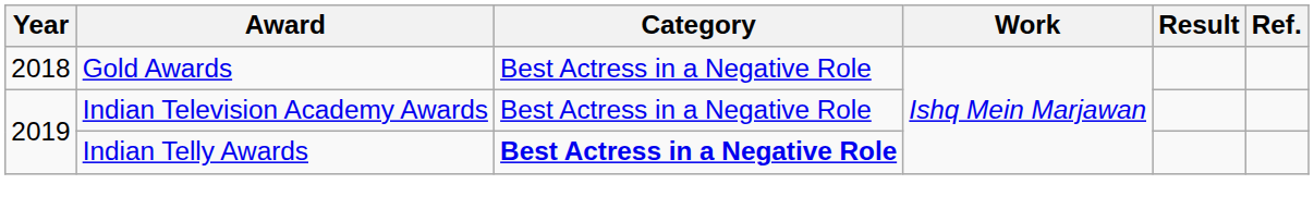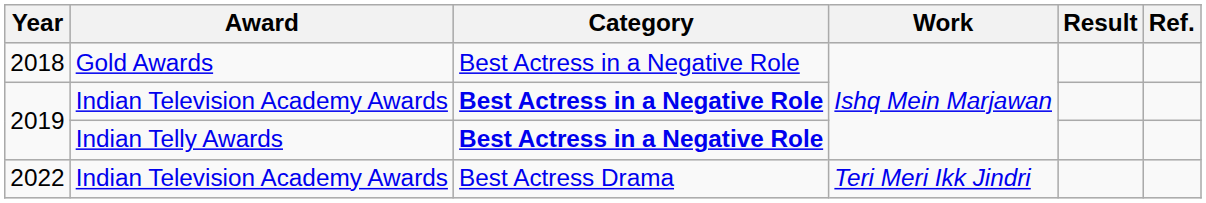2019 / Indian Television Academy Awards | Category: normal -> bold
+ row: 2022 | Indian Television Academy Awards | Best Actress Drama | Teri Meri Ikk Jindri
